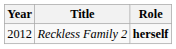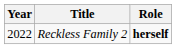Reckless Family 2 | Year: 2012 -> 2022
